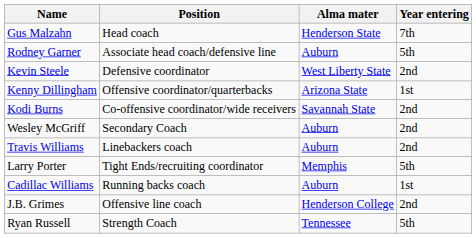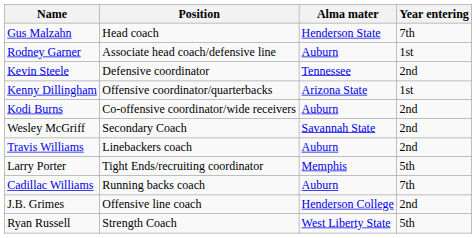Rodney Garner | Year entering: 5th -> 1st
Kevin Steele | Alma mater: West Liberty State -> Tennessee
Kodi Burns | Alma mater: Savannah State -> Auburn
Wesley McGriff | Alma mater: Auburn -> Savannah State
Cadillac Williams | Year entering: 1st -> 7th
Ryan Russell | Alma mater: Tennessee -> West Liberty State
